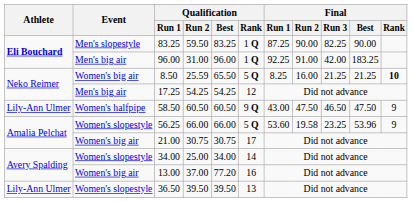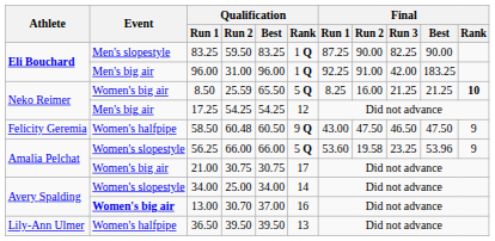58.50 | Athlete: Lily-Ann Ulmer -> Felicity Geremia
58.50 | Qualification / Run 2: 60.50 -> 60.48
13.00 | Event: normal -> bold
13.00 | Qualification / Run 2: 37.00 -> 30.70
13.00 | Qualification / Best: 77.20 -> 37.00
36.50 | Event: Women's slopestyle -> Women's halfpipe
